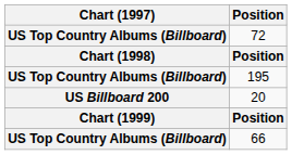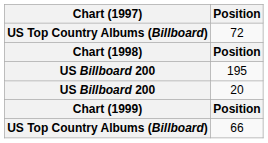195 | Chart (1997): US Top Country Albums (Billboard) -> US Billboard 200
